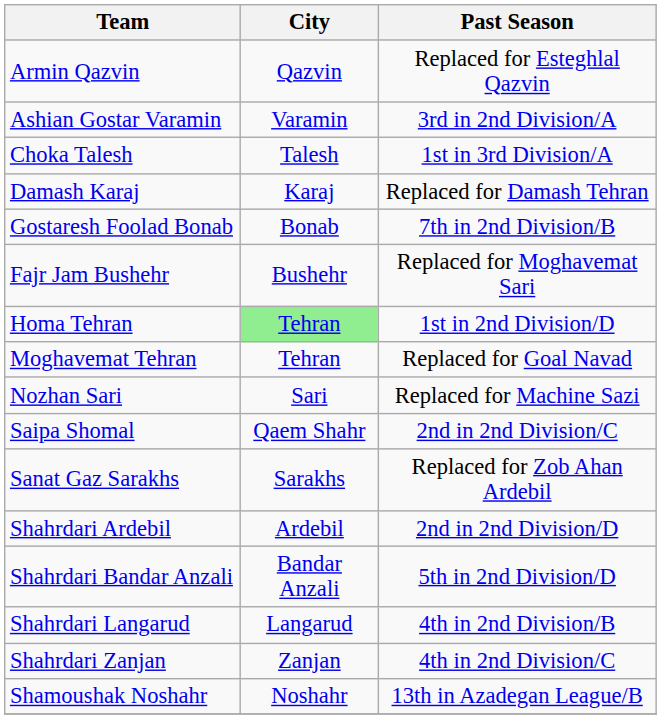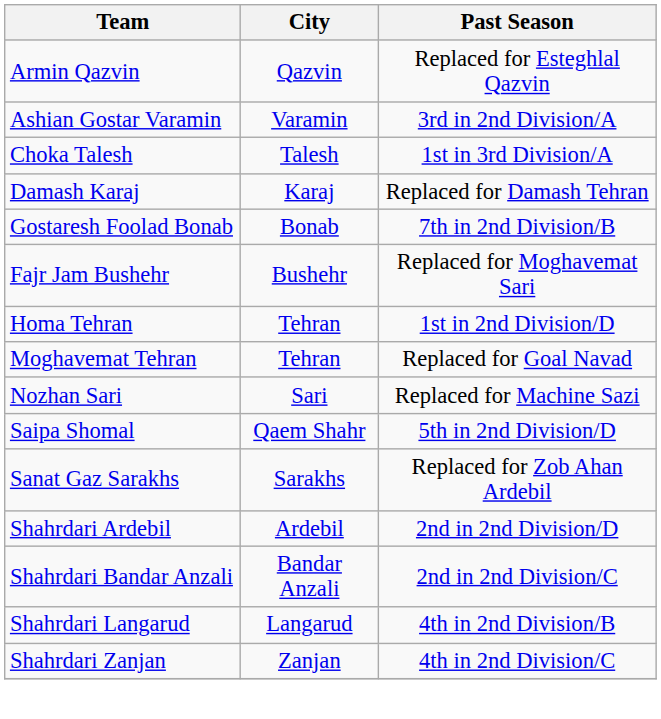Homa Tehran | City: lightgreen background -> no background
Saipa Shomal | Past Season: 2nd in 2nd Division/C -> 5th in 2nd Division/D
Shahrdari Bandar Anzali | Past Season: 5th in 2nd Division/D -> 2nd in 2nd Division/C
- row: Shamoushak Noshahr | Noshahr | 13th in Azadegan League/B
